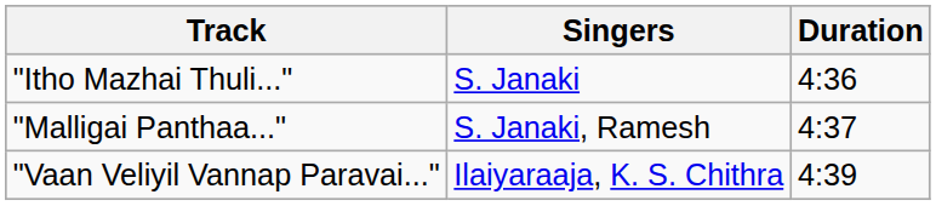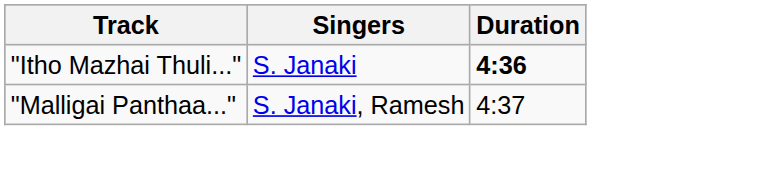"Itho Mazhai Thuli..." | Duration: normal -> bold
- row: "Vaan Veliyil Vannap Paravai..." | Ilaiyaraaja, K. S. Chithra | 4:39
